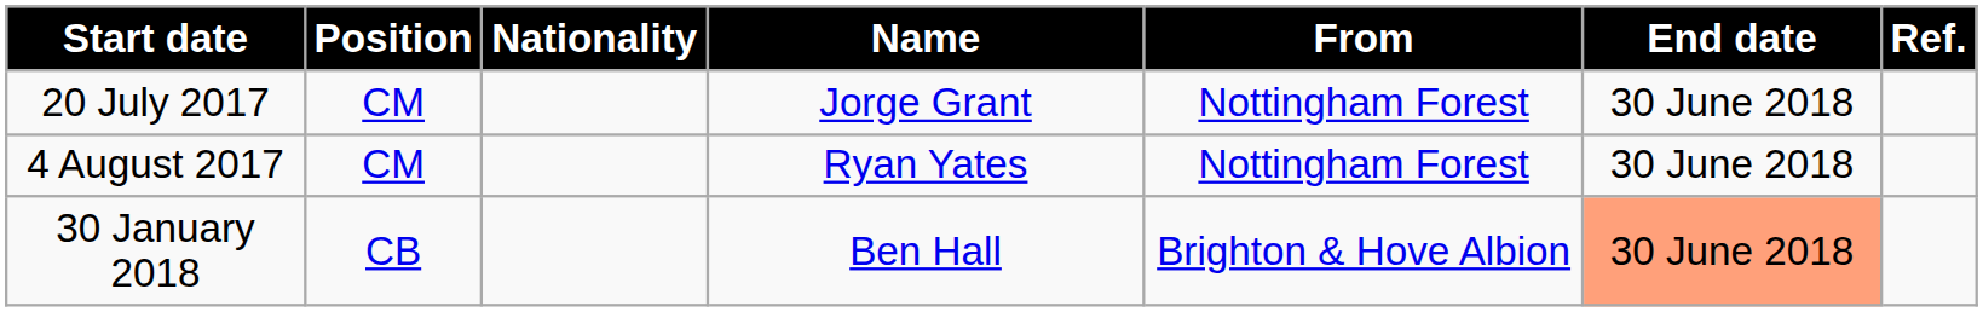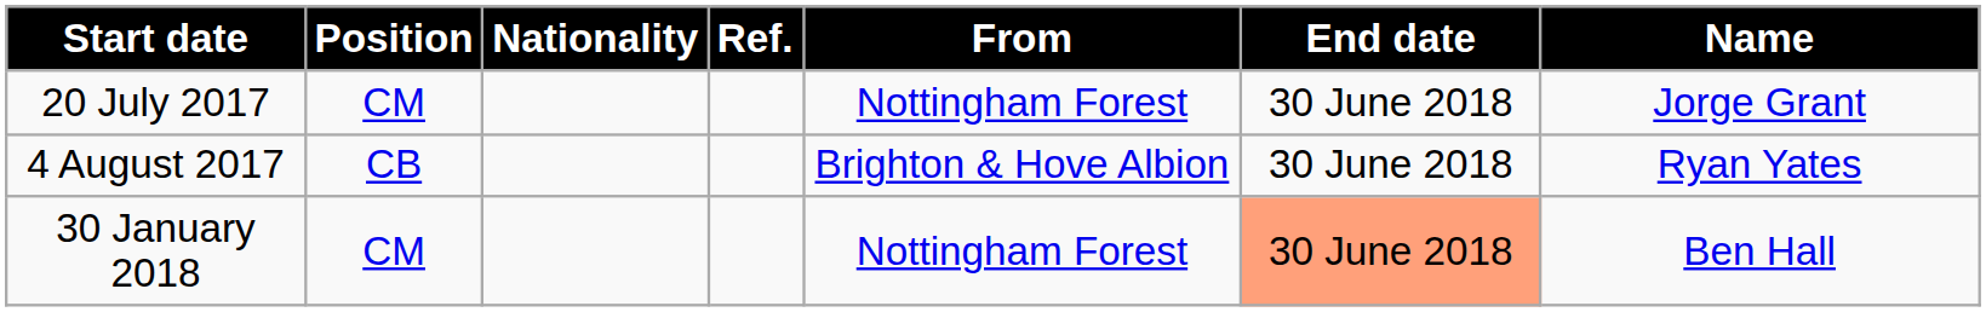columns swapped: Name <-> Ref.
4 August 2017 | Position: CM -> CB
4 August 2017 | From: Nottingham Forest -> Brighton & Hove Albion
30 January 2018 | Position: CB -> CM
30 January 2018 | From: Brighton & Hove Albion -> Nottingham Forest
